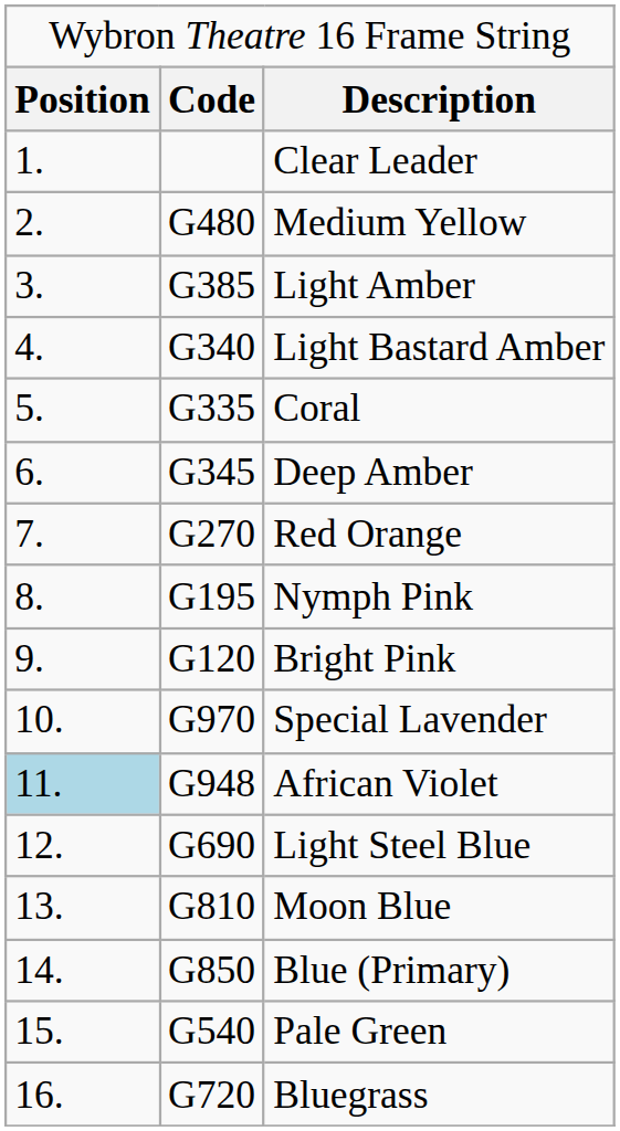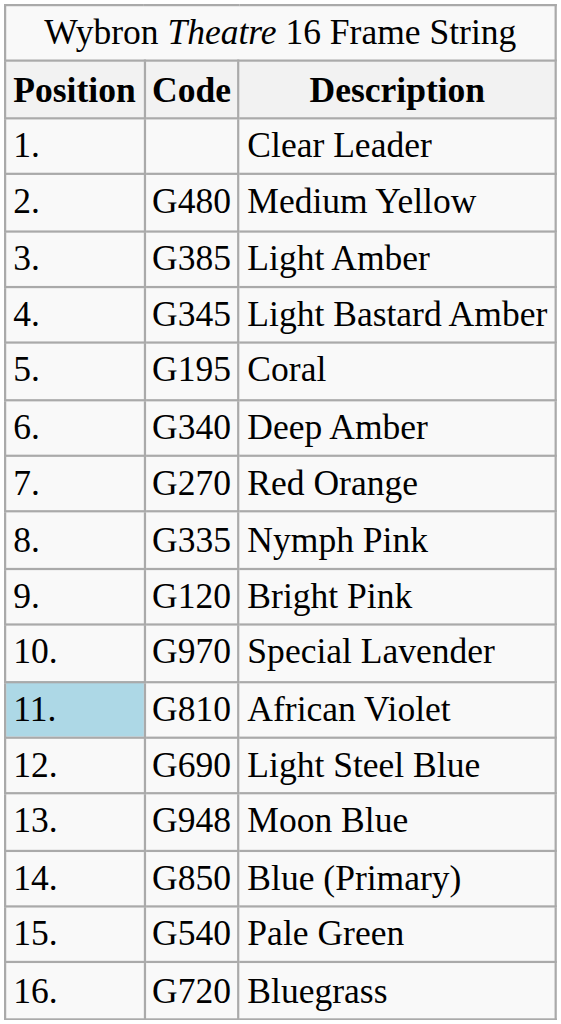Light Bastard Amber | column 2: G340 -> G345
Coral | column 2: G335 -> G195
Deep Amber | column 2: G345 -> G340
Nymph Pink | column 2: G195 -> G335
African Violet | column 2: G948 -> G810
Moon Blue | column 2: G810 -> G948
